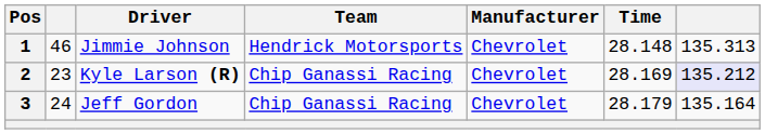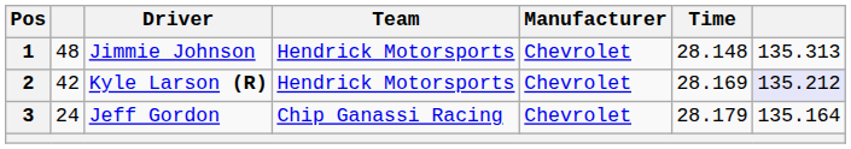1 | column 2: 46 -> 48
2 | column 2: 23 -> 42
2 | Team: Chip Ganassi Racing -> Hendrick Motorsports
